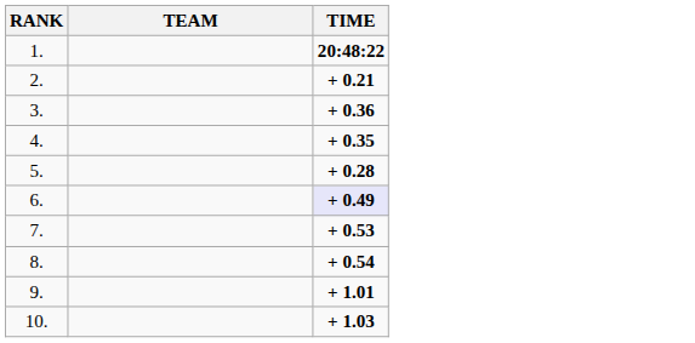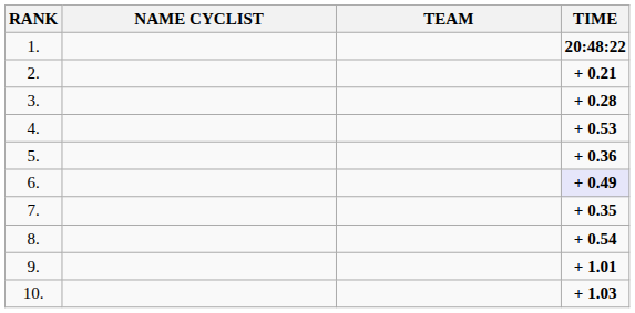+ column: NAME CYCLIST
3. | TIME: + 0.36 -> + 0.28
4. | TIME: + 0.35 -> + 0.53
5. | TIME: + 0.28 -> + 0.36
7. | TIME: + 0.53 -> + 0.35
